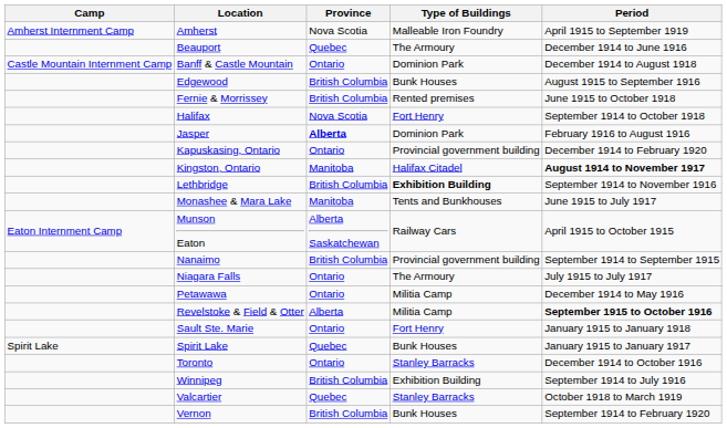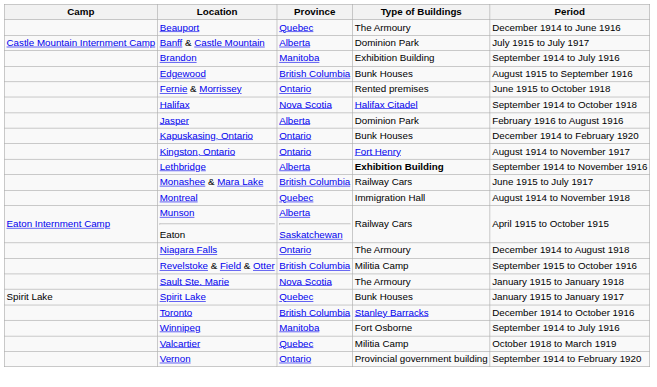- row: Amherst Internment Camp | Amherst | Nova Scotia | Malleable Iron Foundry | April 1915 to September 1919
Banff & Castle Mountain | Province: Ontario -> Alberta
Banff & Castle Mountain | Period: December 1914 to August 1918 -> July 1915 to July 1917
+ row: Brandon | Manitoba | Exhibition Building | September 1914 to July 1916
Fernie & Morrissey | Province: British Columbia -> Ontario
Halifax | Type of Buildings: Fort Henry -> Halifax Citadel
Jasper | Province: bold -> normal
Kapuskasing, Ontario | Type of Buildings: Provincial government building -> Bunk Houses
Kingston, Ontario | Province: Manitoba -> Ontario
Kingston, Ontario | Type of Buildings: Halifax Citadel -> Fort Henry
Kingston, Ontario | Period: bold -> normal
Lethbridge | Province: British Columbia -> Alberta
Monashee & Mara Lake | Province: Manitoba -> British Columbia
Monashee & Mara Lake | Type of Buildings: Tents and Bunkhouses -> Railway Cars
+ row: Montreal | Quebec | Immigration Hall | August 1914 to November 1918
- row: Nanaimo | British Columbia | Provincial government building | September 1914 to September 1915
Niagara Falls | Period: July 1915 to July 1917 -> December 1914 to August 1918
- row: Petawawa | Ontario | Militia Camp | December 1914 to May 1916
Revelstoke & Field & Otter | Province: Alberta -> British Columbia
Revelstoke & Field & Otter | Period: bold -> normal
Sault Ste. Marie | Province: Ontario -> Nova Scotia
Sault Ste. Marie | Type of Buildings: Fort Henry -> The Armoury
Toronto | Province: Ontario -> British Columbia
Winnipeg | Province: British Columbia -> Manitoba
Winnipeg | Type of Buildings: Exhibition Building -> Fort Osborne
Valcartier | Type of Buildings: Stanley Barracks -> Militia Camp
Vernon | Province: British Columbia -> Ontario
Vernon | Type of Buildings: Bunk Houses -> Provincial government building
